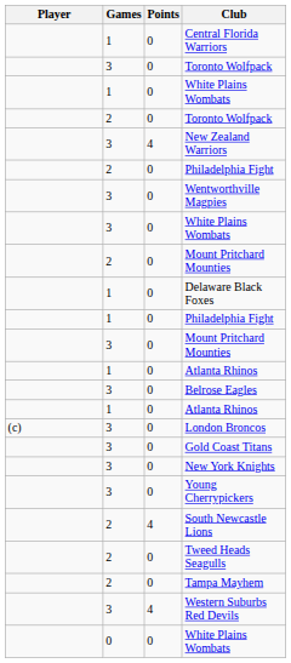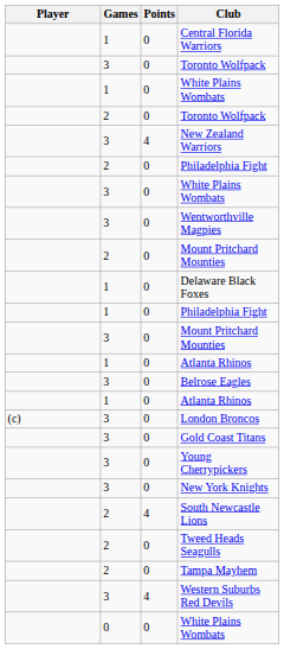rows swapped: 3 / White Plains Wombats <-> Wentworthville Magpies
rows swapped: New York Knights <-> Young Cherrypickers
